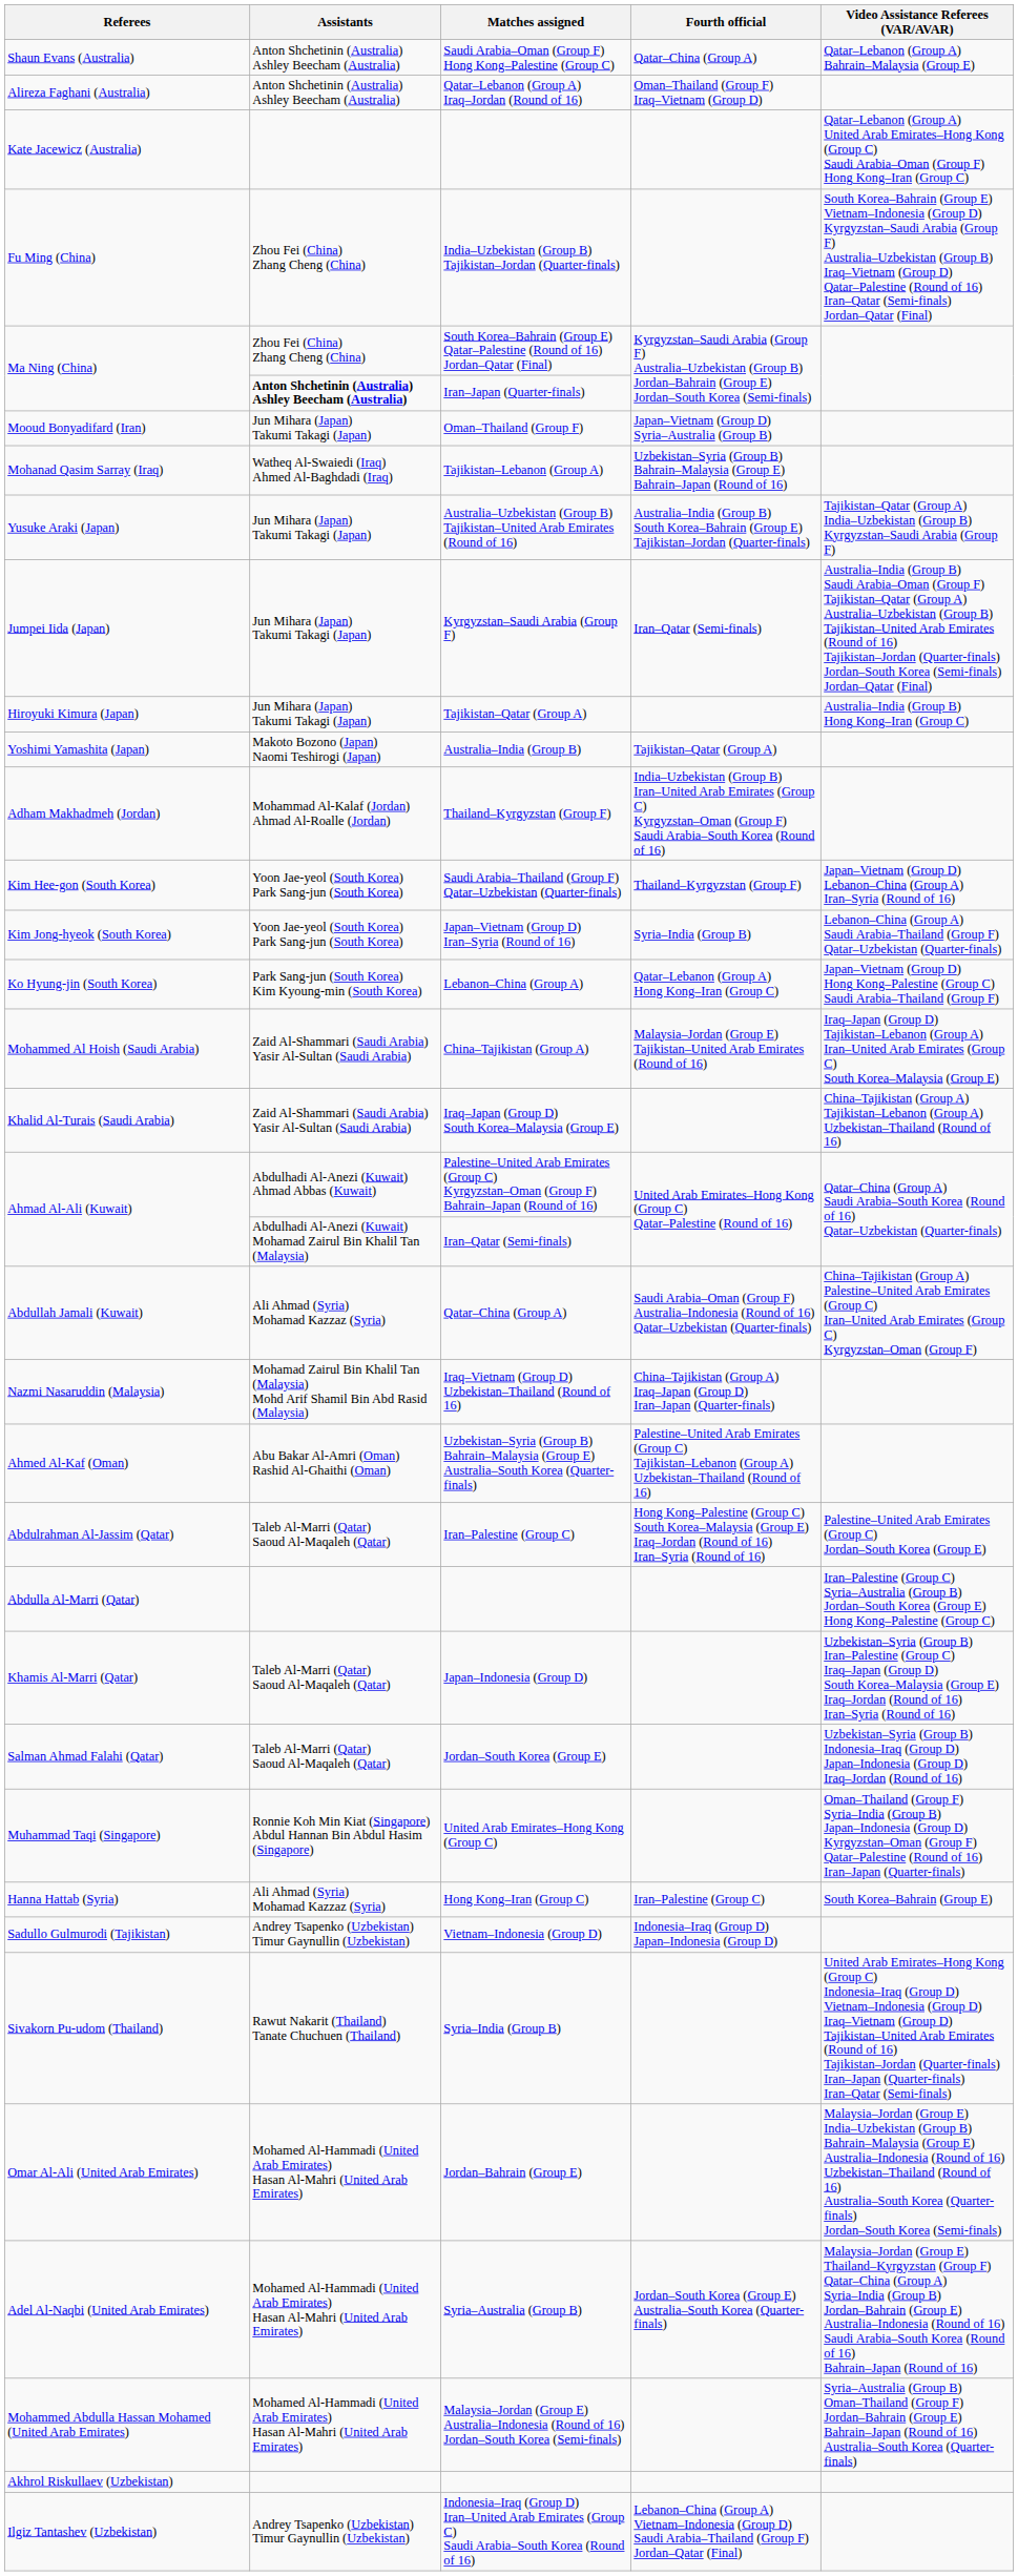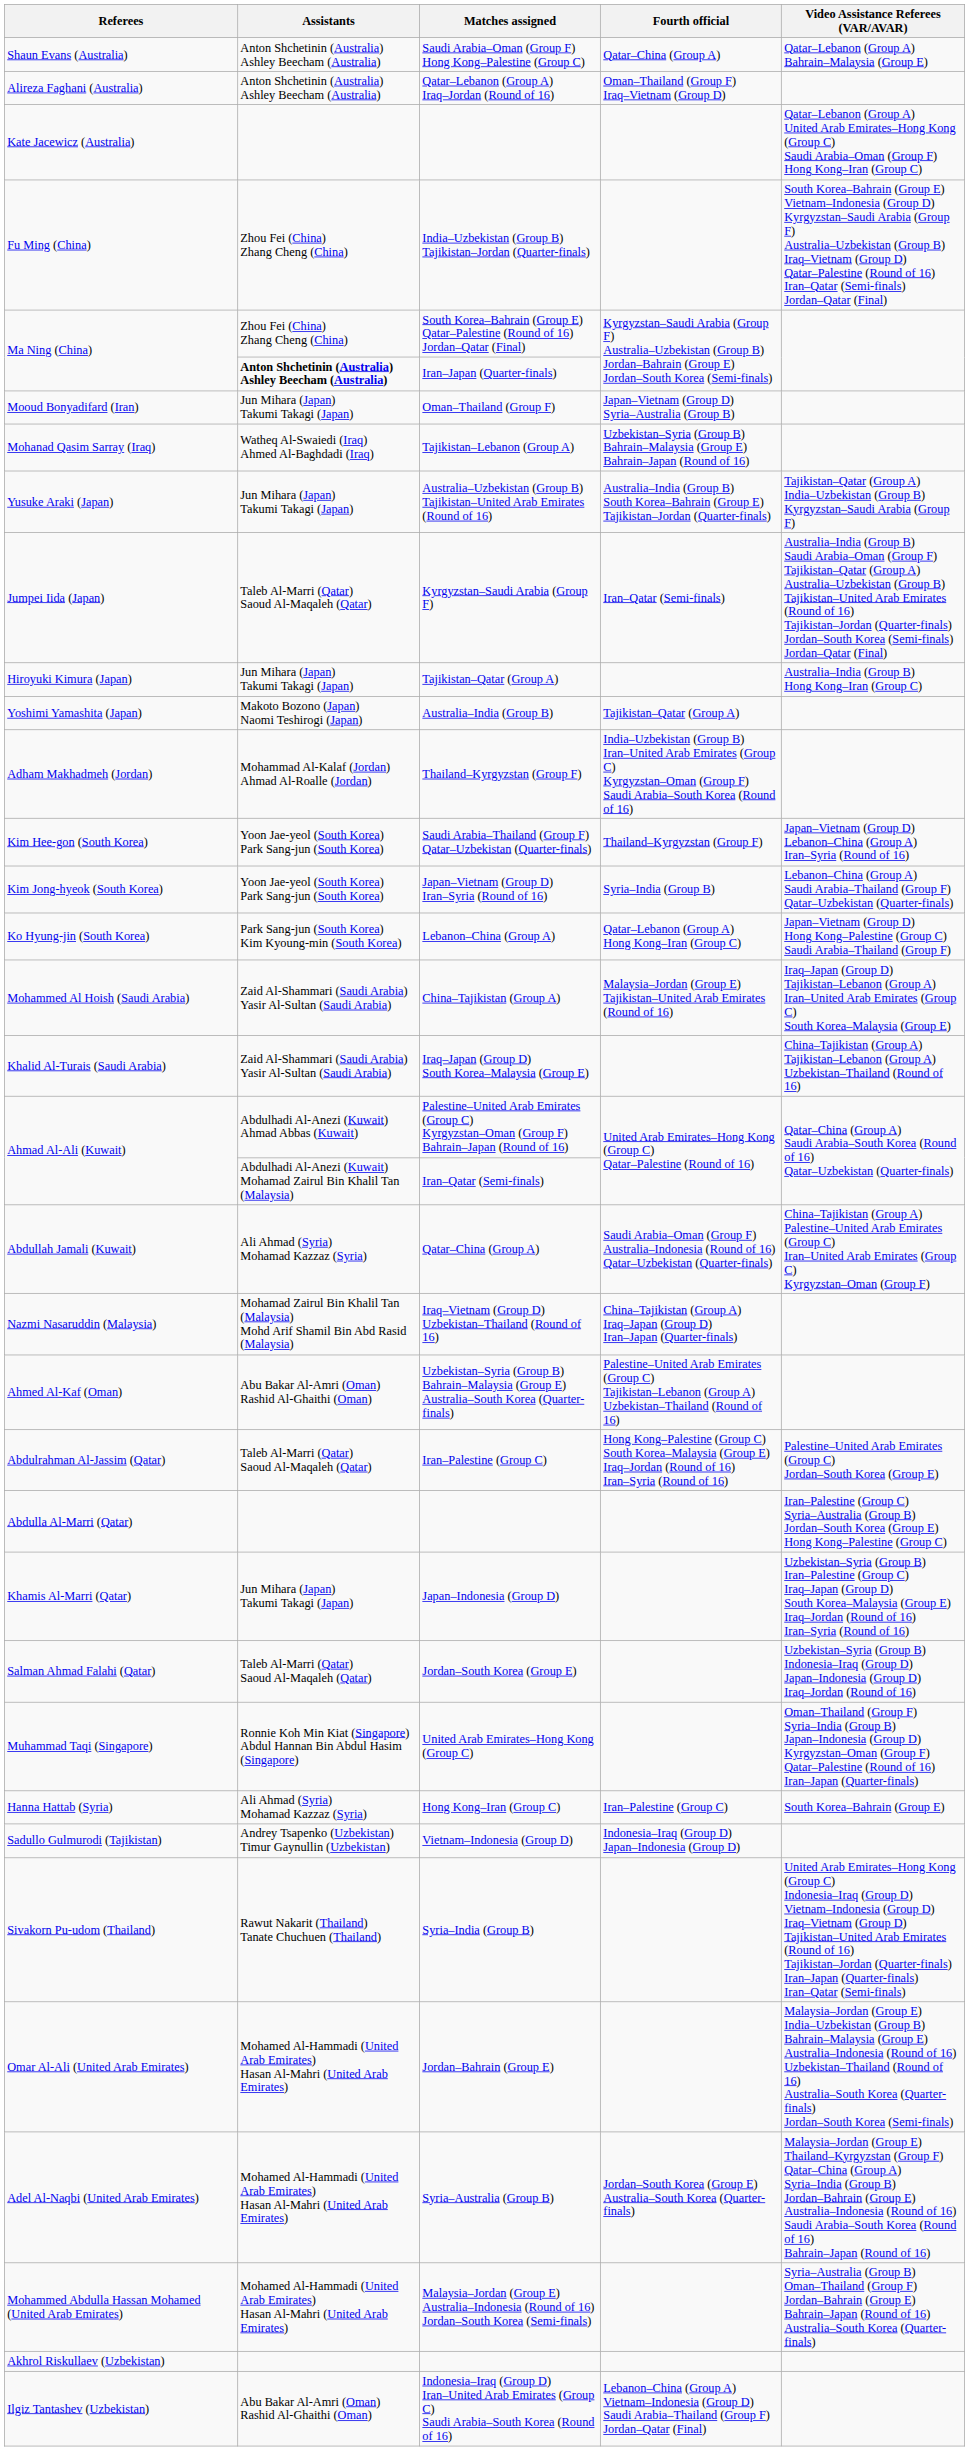Jumpei Iida (Japan) | Assistants: Jun Mihara (Japan) Takumi Takagi (Japan) -> Taleb Al-Marri (Qatar) Saoud Al-Maqaleh (Qatar)
Khamis Al-Marri (Qatar) | Assistants: Taleb Al-Marri (Qatar) Saoud Al-Maqaleh (Qatar) -> Jun Mihara (Japan) Takumi Takagi (Japan)
Ilgiz Tantashev (Uzbekistan) | Assistants: Andrey Tsapenko (Uzbekistan) Timur Gaynullin (Uzbekistan) -> Abu Bakar Al-Amri (Oman) Rashid Al-Ghaithi (Oman)
